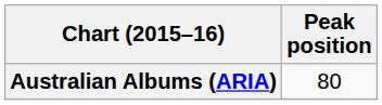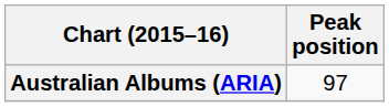Australian Albums (ARIA) | Peak position: 80 -> 97
